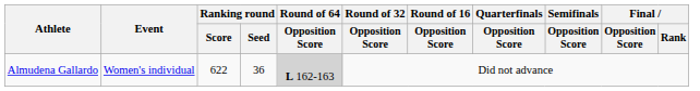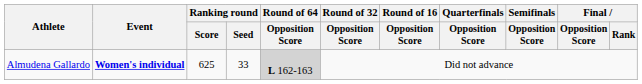Almudena Gallardo | Event: normal -> bold
Almudena Gallardo | Ranking round / Score: 622 -> 625
Almudena Gallardo | Ranking round / Seed: 36 -> 33
